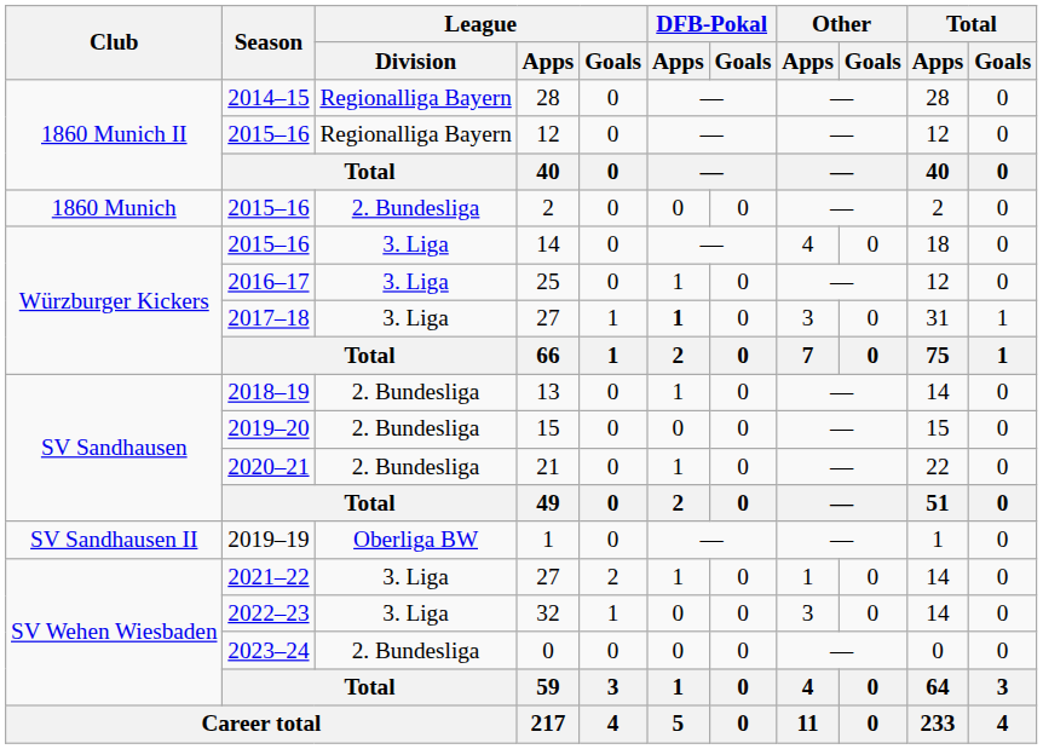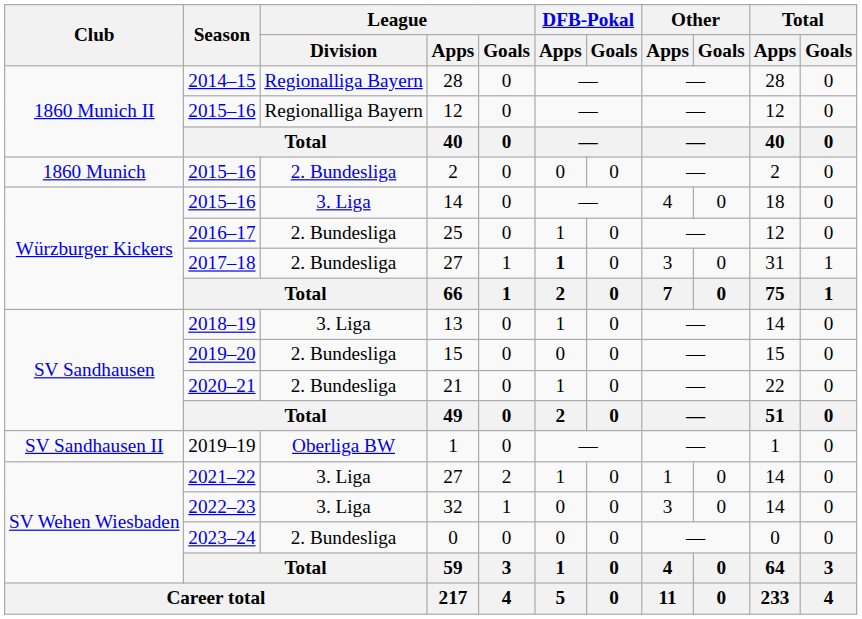25 | League / Division: 3. Liga -> 2. Bundesliga
2017–18 / 27 | League / Division: 3. Liga -> 2. Bundesliga
13 | League / Division: 2. Bundesliga -> 3. Liga
